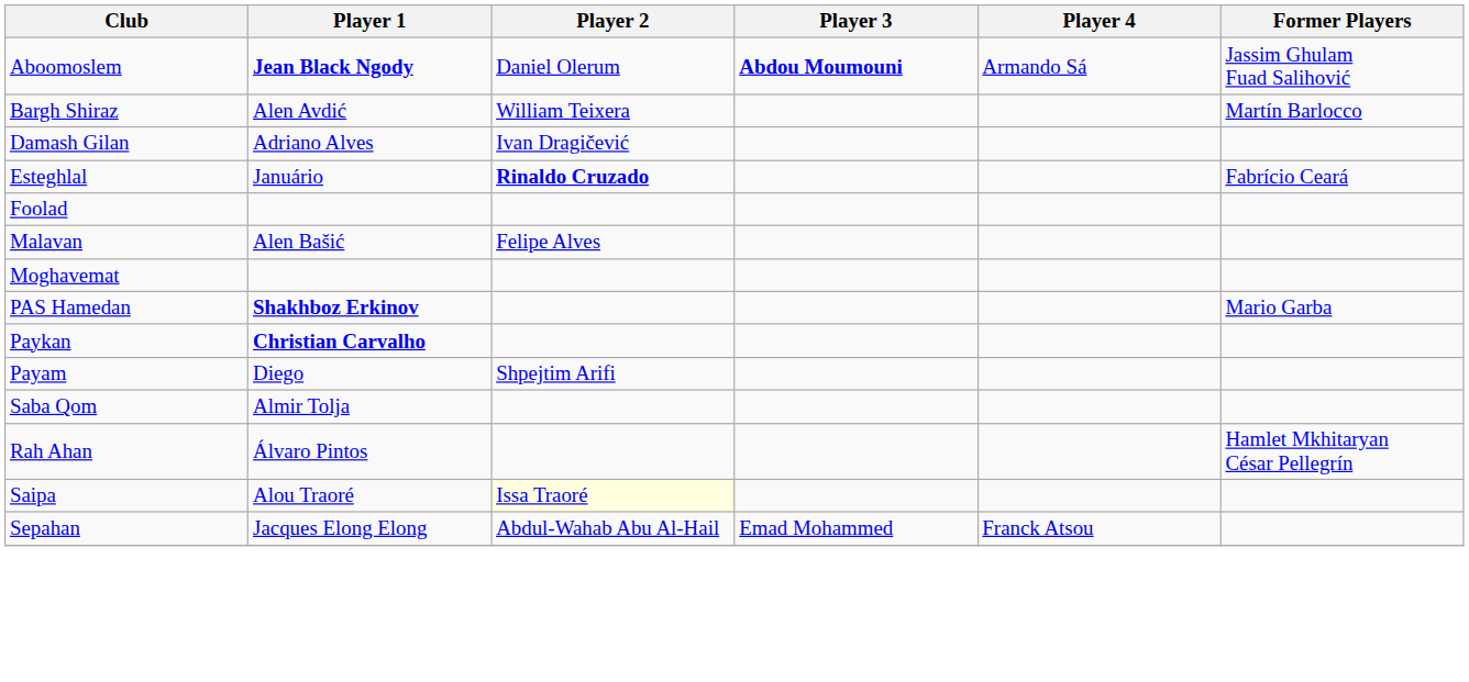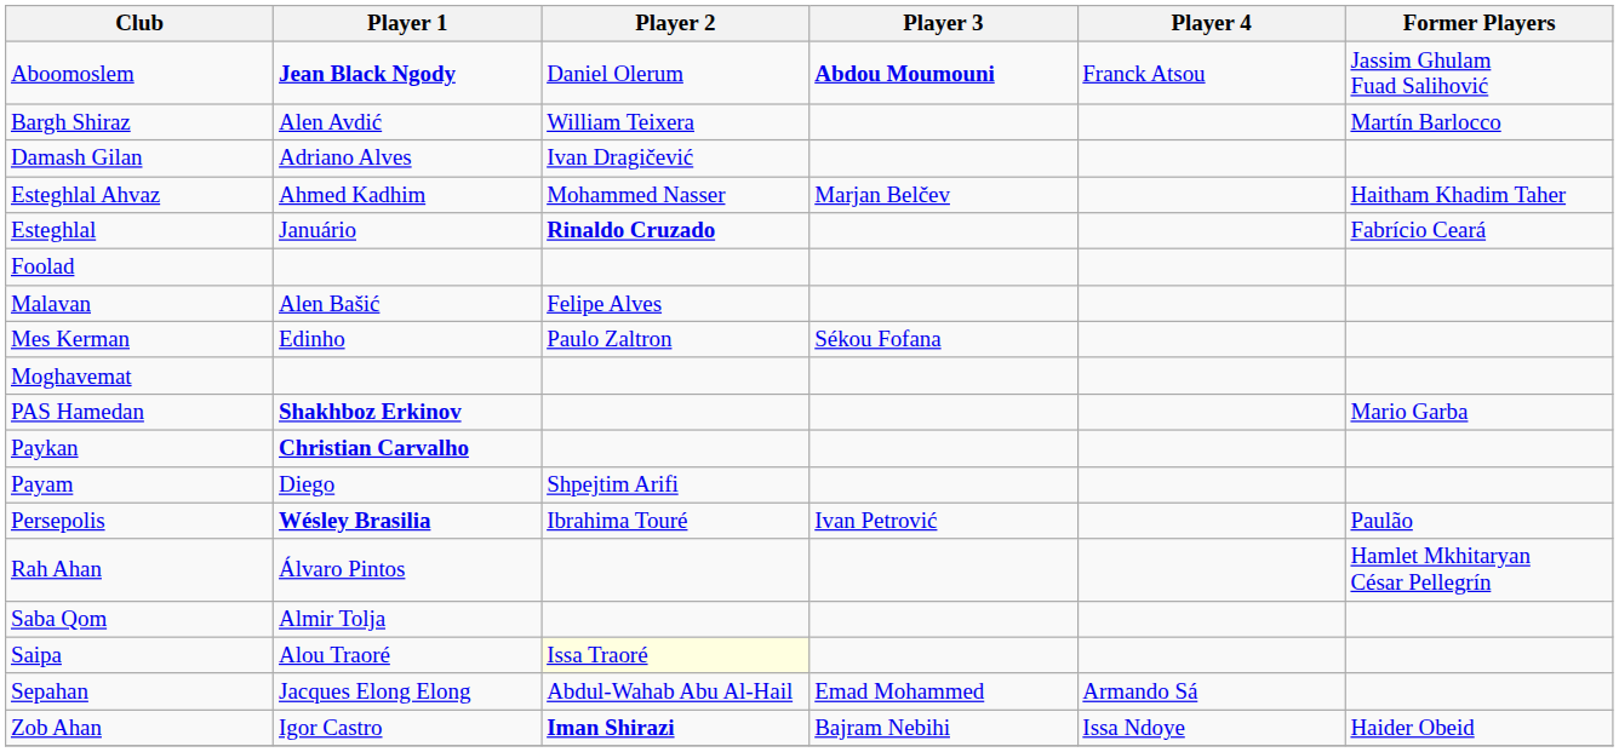Aboomoslem | Player 4: Armando Sá -> Franck Atsou
+ row: Esteghlal Ahvaz | Ahmed Kadhim | Mohammed Nasser | Marjan Belčev | Haitham Khadim Taher
+ row: Mes Kerman | Edinho | Paulo Zaltron | Sékou Fofana
+ row: Persepolis | Wésley Brasilia | Ibrahima Touré | Ivan Petrović | Paulão
rows swapped: Rah Ahan <-> Saba Qom
Sepahan | Player 4: Franck Atsou -> Armando Sá
+ row: Zob Ahan | Igor Castro | Iman Shirazi | Bajram Nebihi | Issa Ndoye | Haider Obeid
